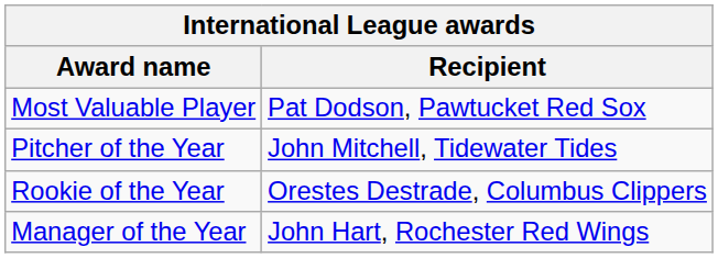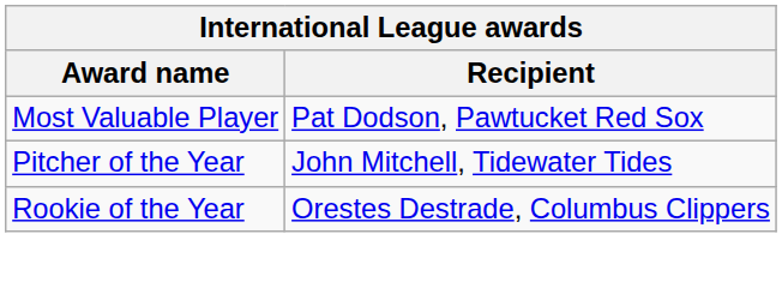- row: Manager of the Year | John Hart, Rochester Red Wings
